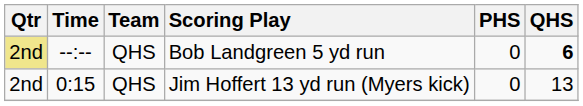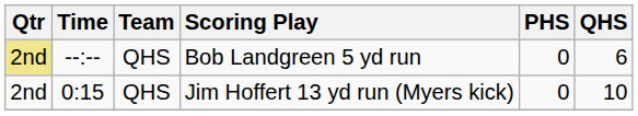Bob Landgreen 5 yd run | QHS: bold -> normal
Jim Hoffert 13 yd run (Myers kick) | QHS: 13 -> 10
